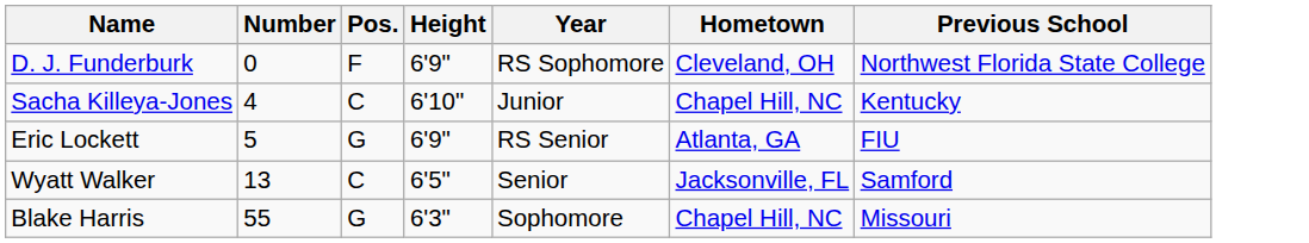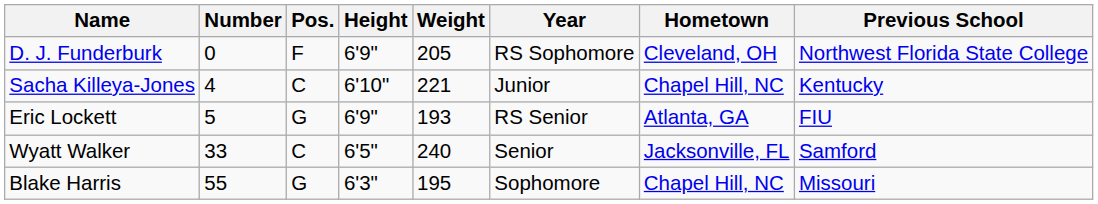+ column: Weight | 205 | 221 | 193 | 240 | 195
Wyatt Walker | Number: 13 -> 33
